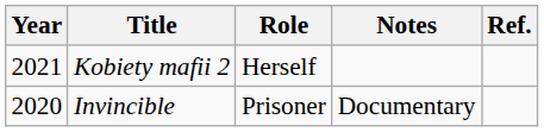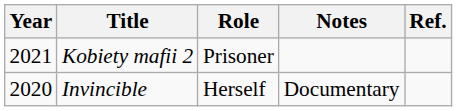Kobiety mafii 2 | Role: Herself -> Prisoner
Invincible | Role: Prisoner -> Herself
